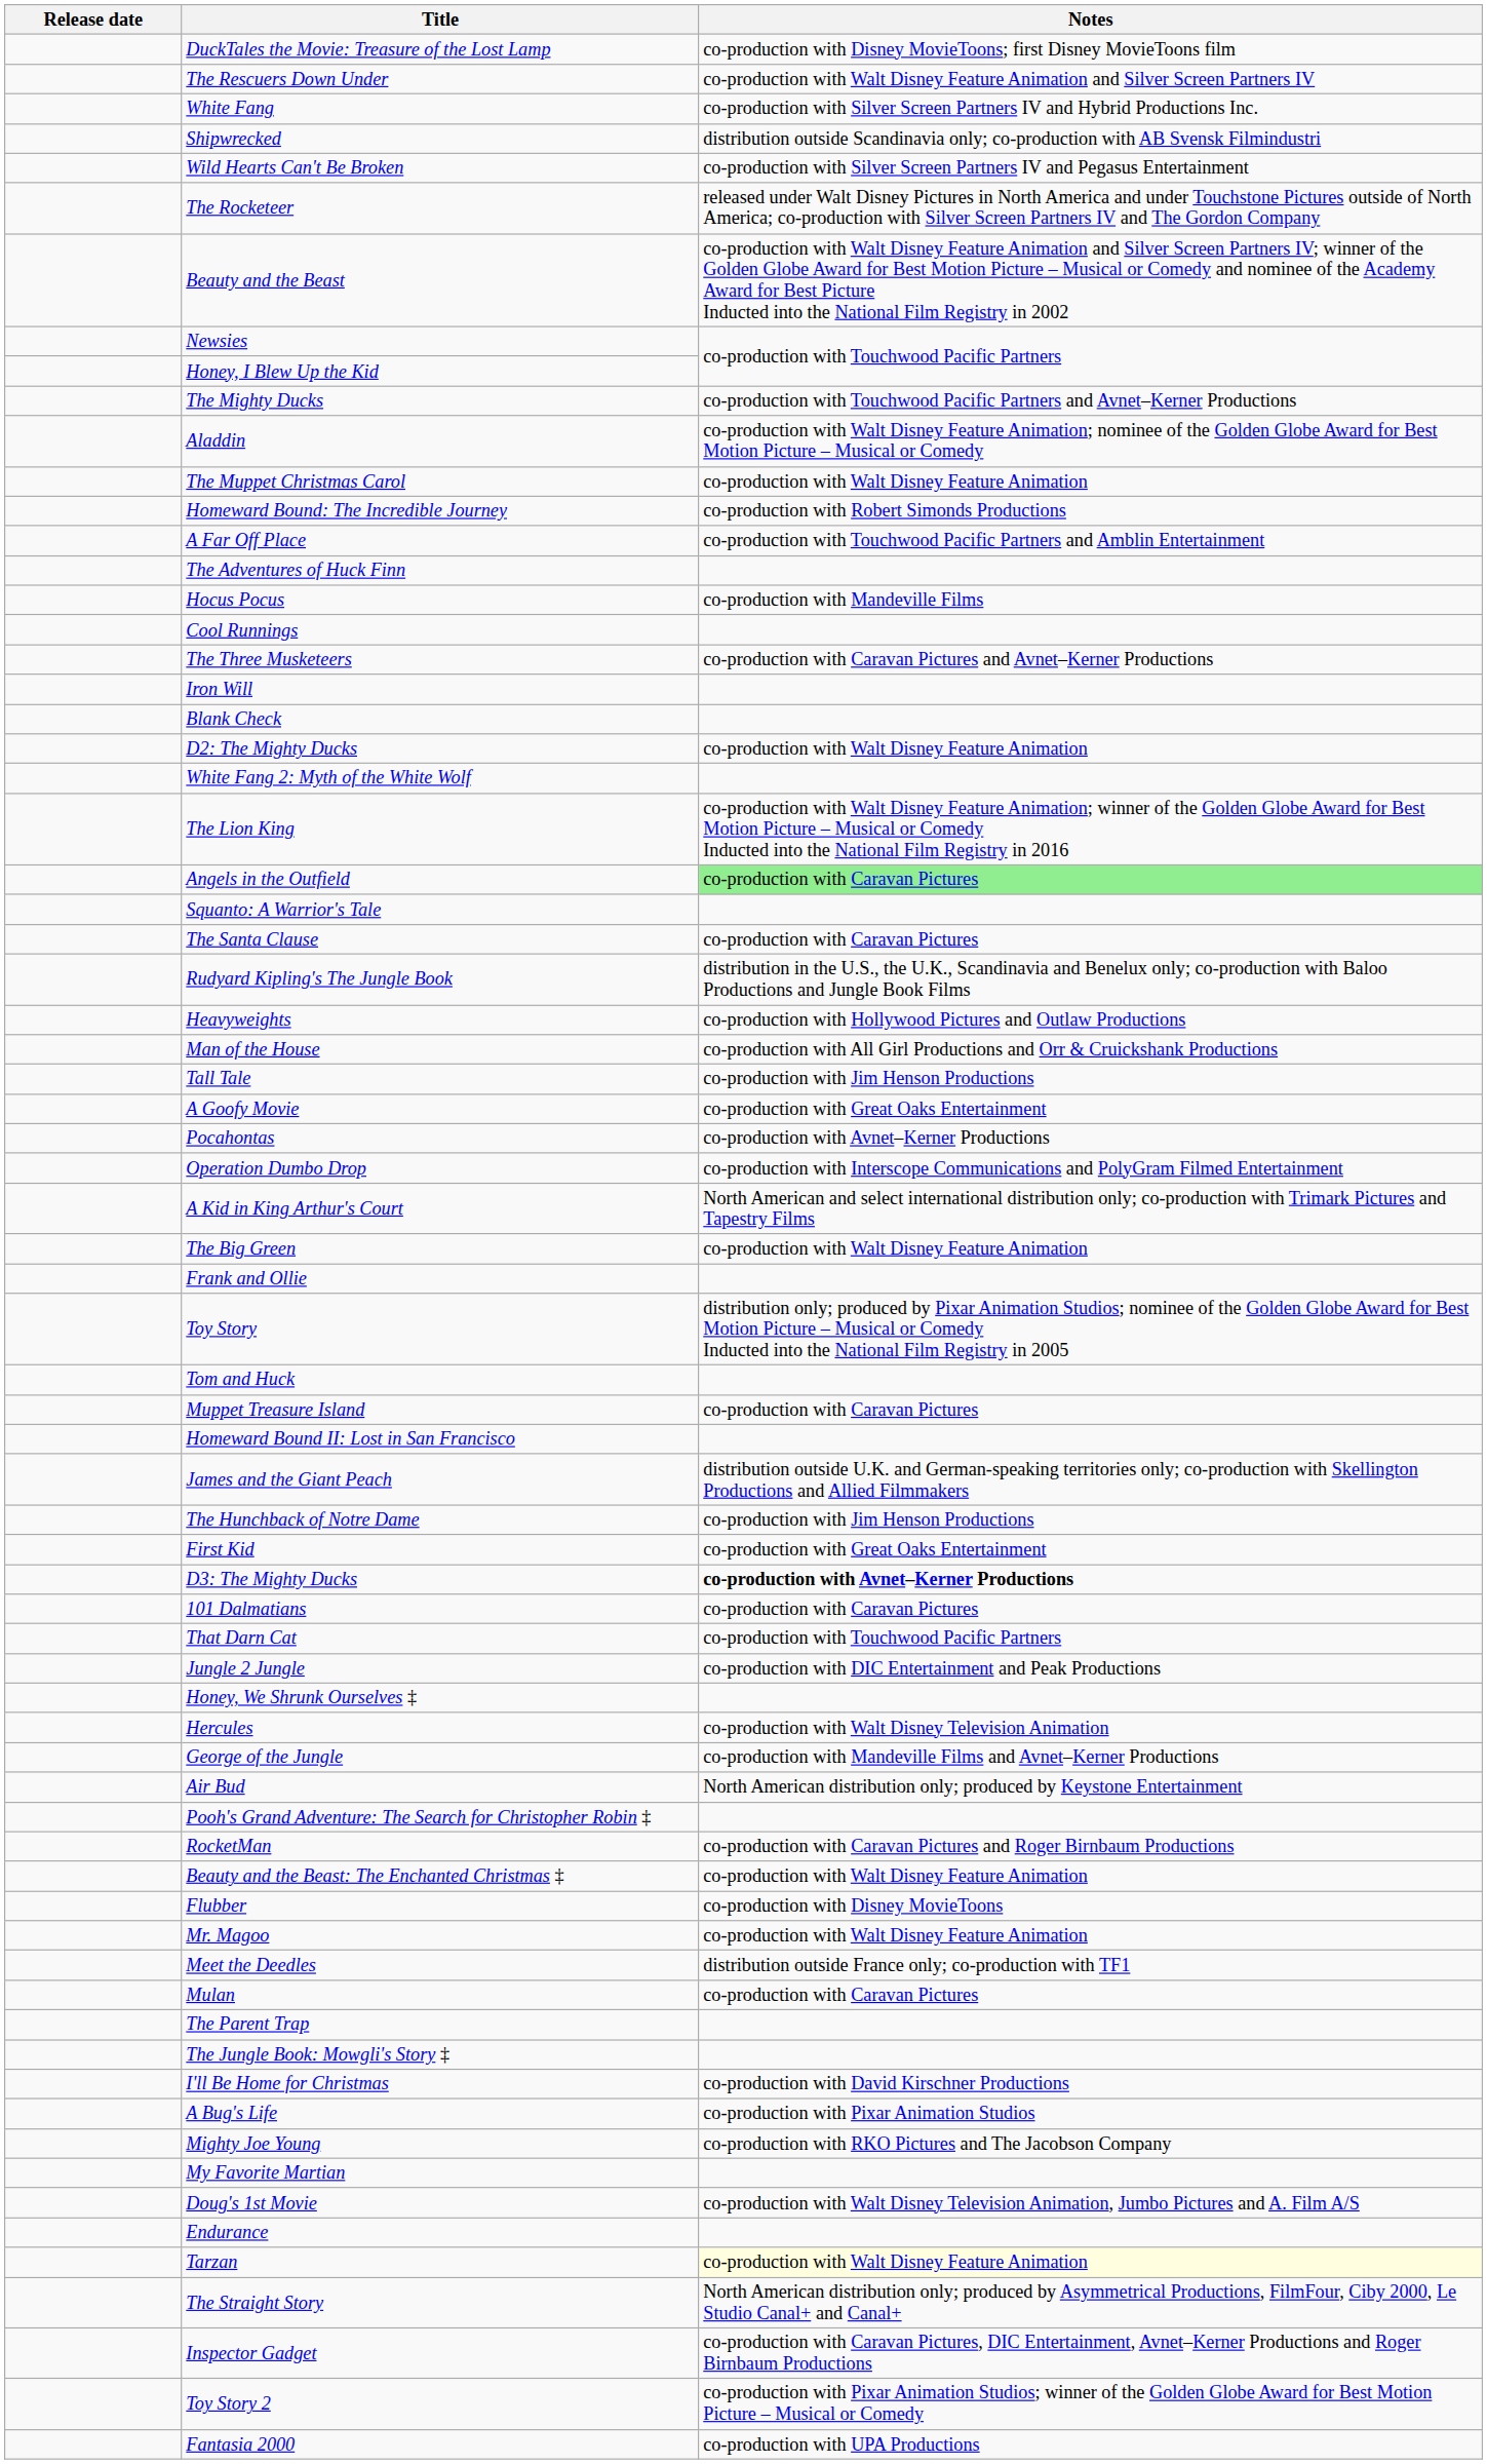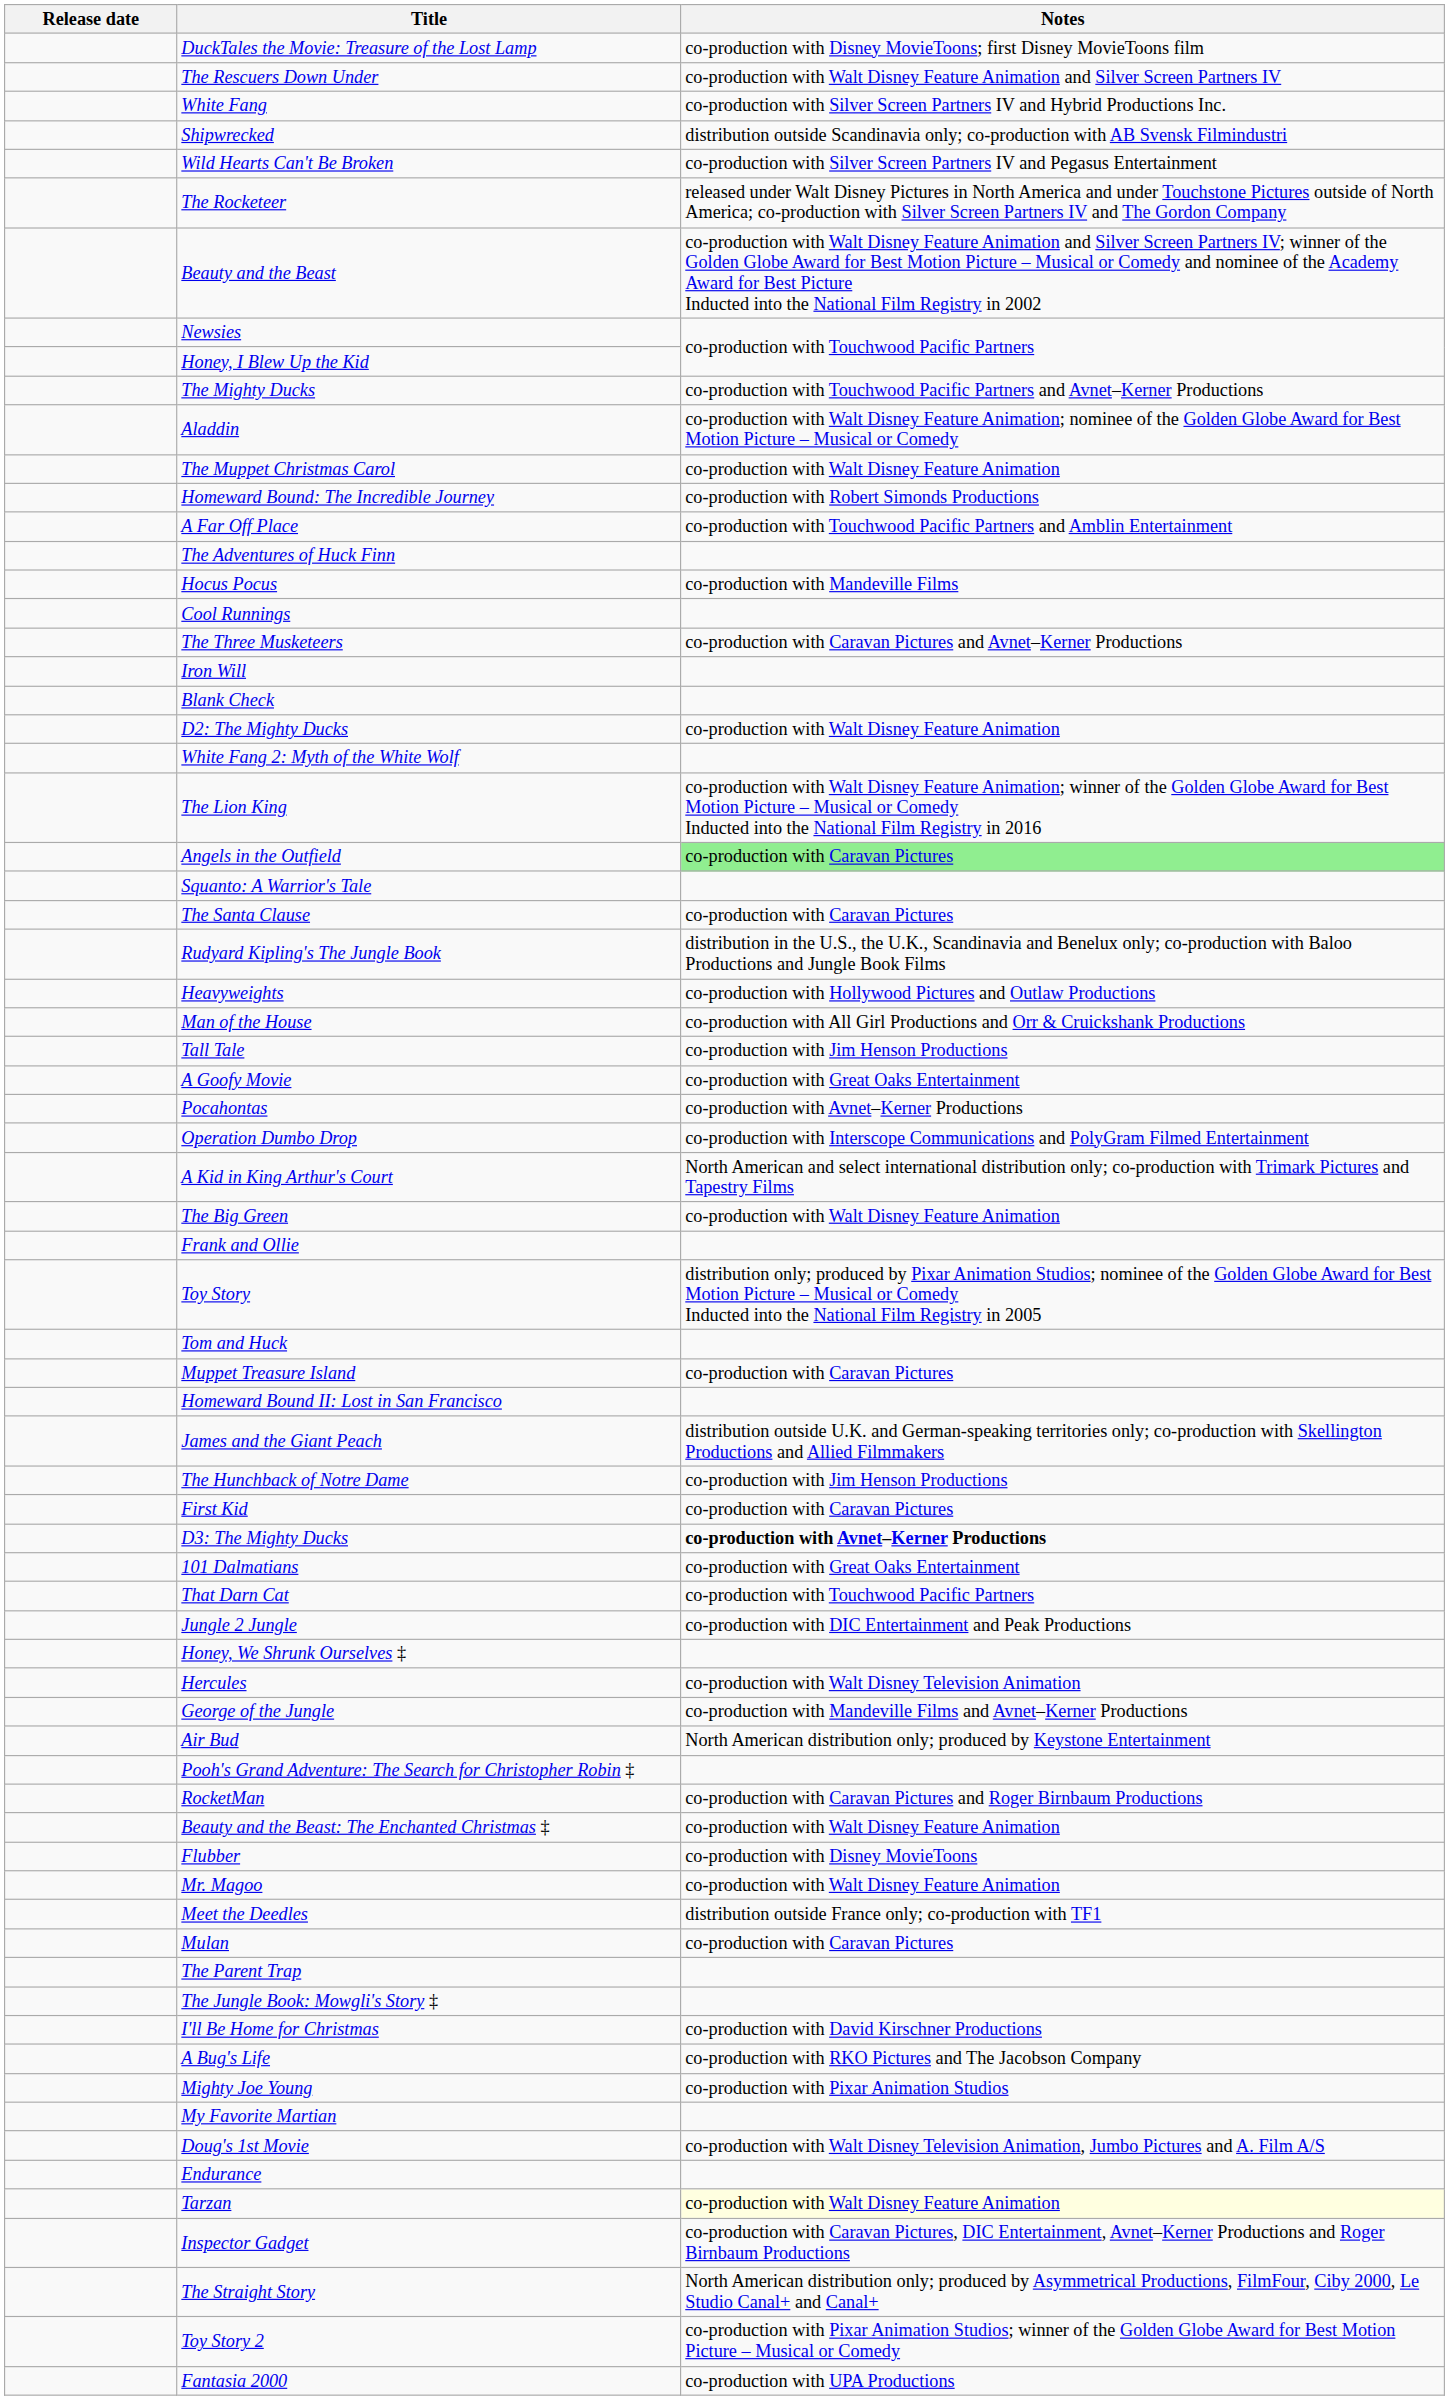First Kid | Notes: co-production with Great Oaks Entertainment -> co-production with Caravan Pictures
101 Dalmatians | Notes: co-production with Caravan Pictures -> co-production with Great Oaks Entertainment
A Bug's Life | Notes: co-production with Pixar Animation Studios -> co-production with RKO Pictures and The Jacobson Company
Mighty Joe Young | Notes: co-production with RKO Pictures and The Jacobson Company -> co-production with Pixar Animation Studios
rows swapped: Inspector Gadget <-> The Straight Story
